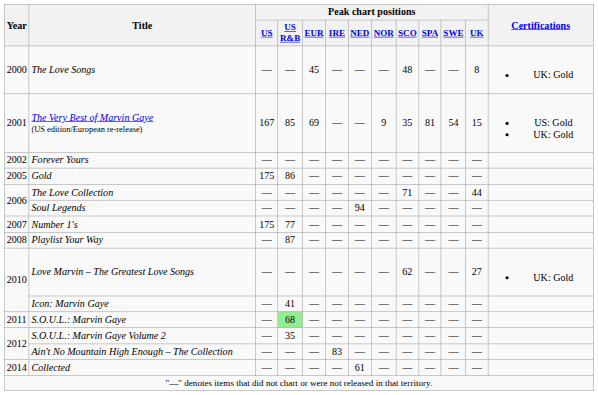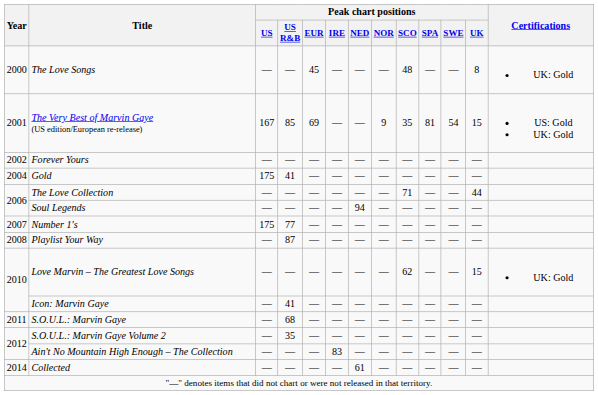Gold | Year: 2005 -> 2004
Gold | Peak chart positions / US R&B: 86 -> 41
Love Marvin – The Greatest Love Songs | Peak chart positions / UK: 27 -> 15
S.O.U.L.: Marvin Gaye | Peak chart positions / US R&B: lightgreen background -> no background
